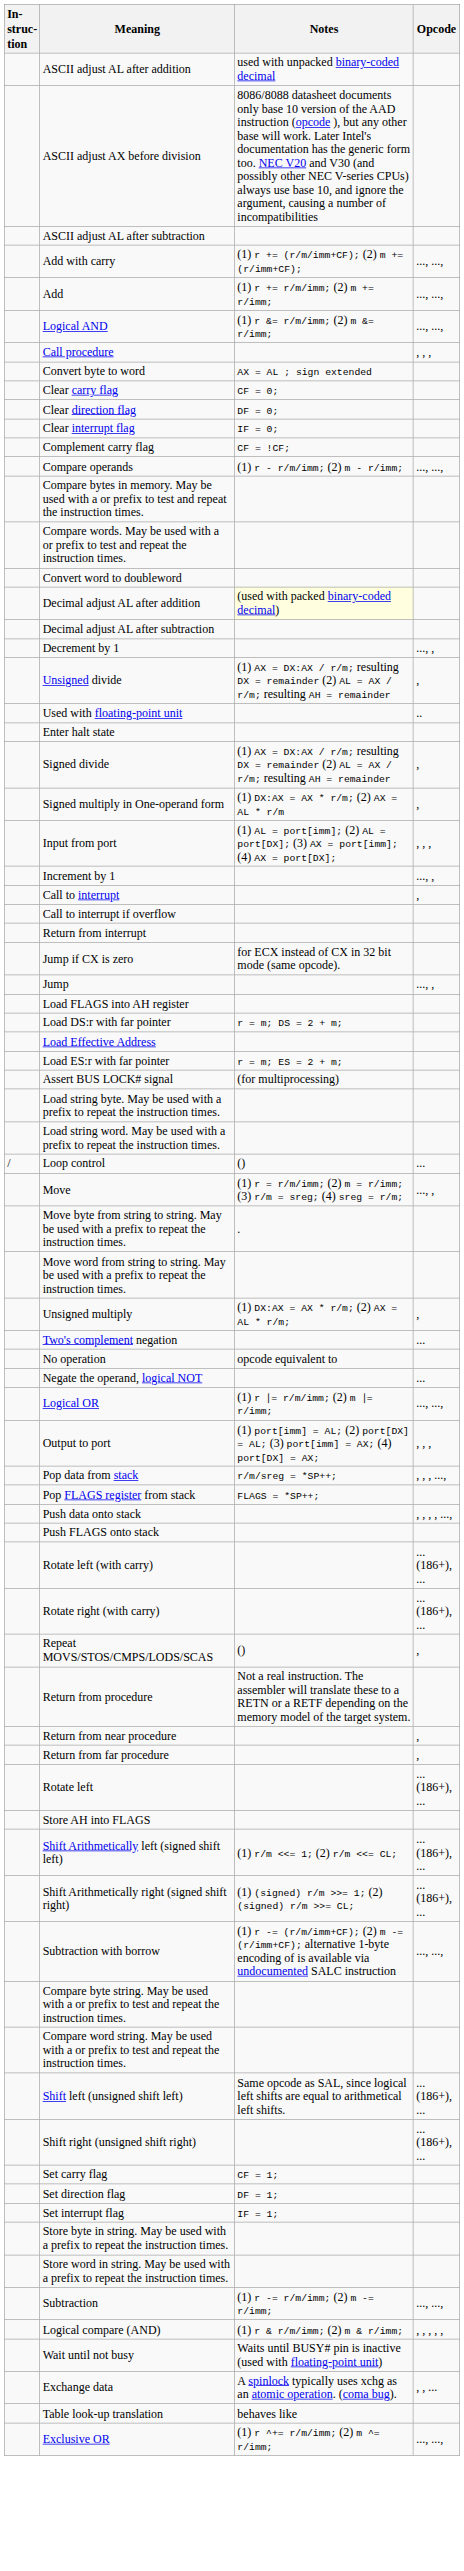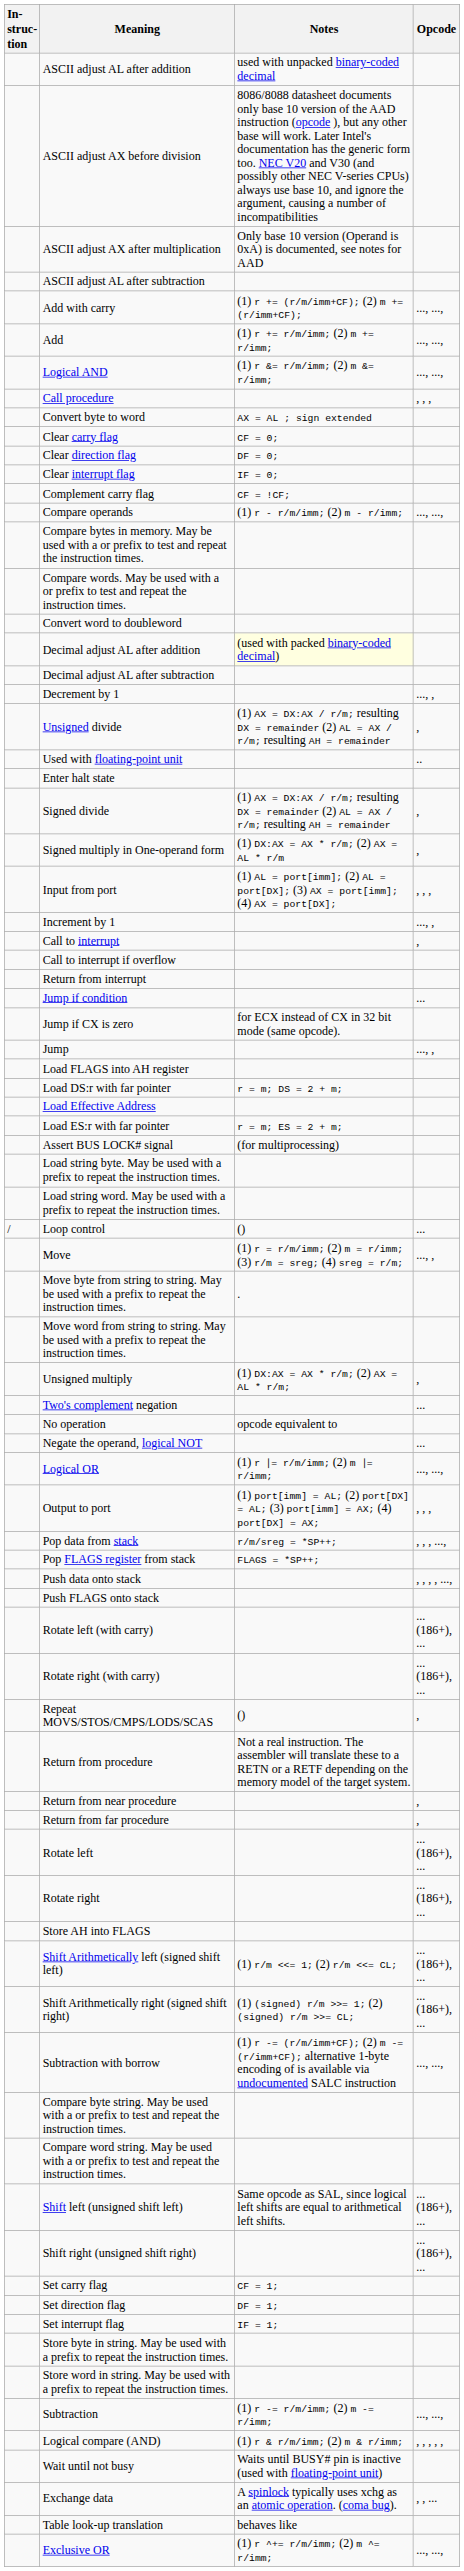+ row: ASCII adjust AX after multiplication | Only base 10 version (Operand is 0xA) is documented, see notes for AAD
+ row: Jump if condition | ...
+ row: Rotate right | ... (186+), ...
